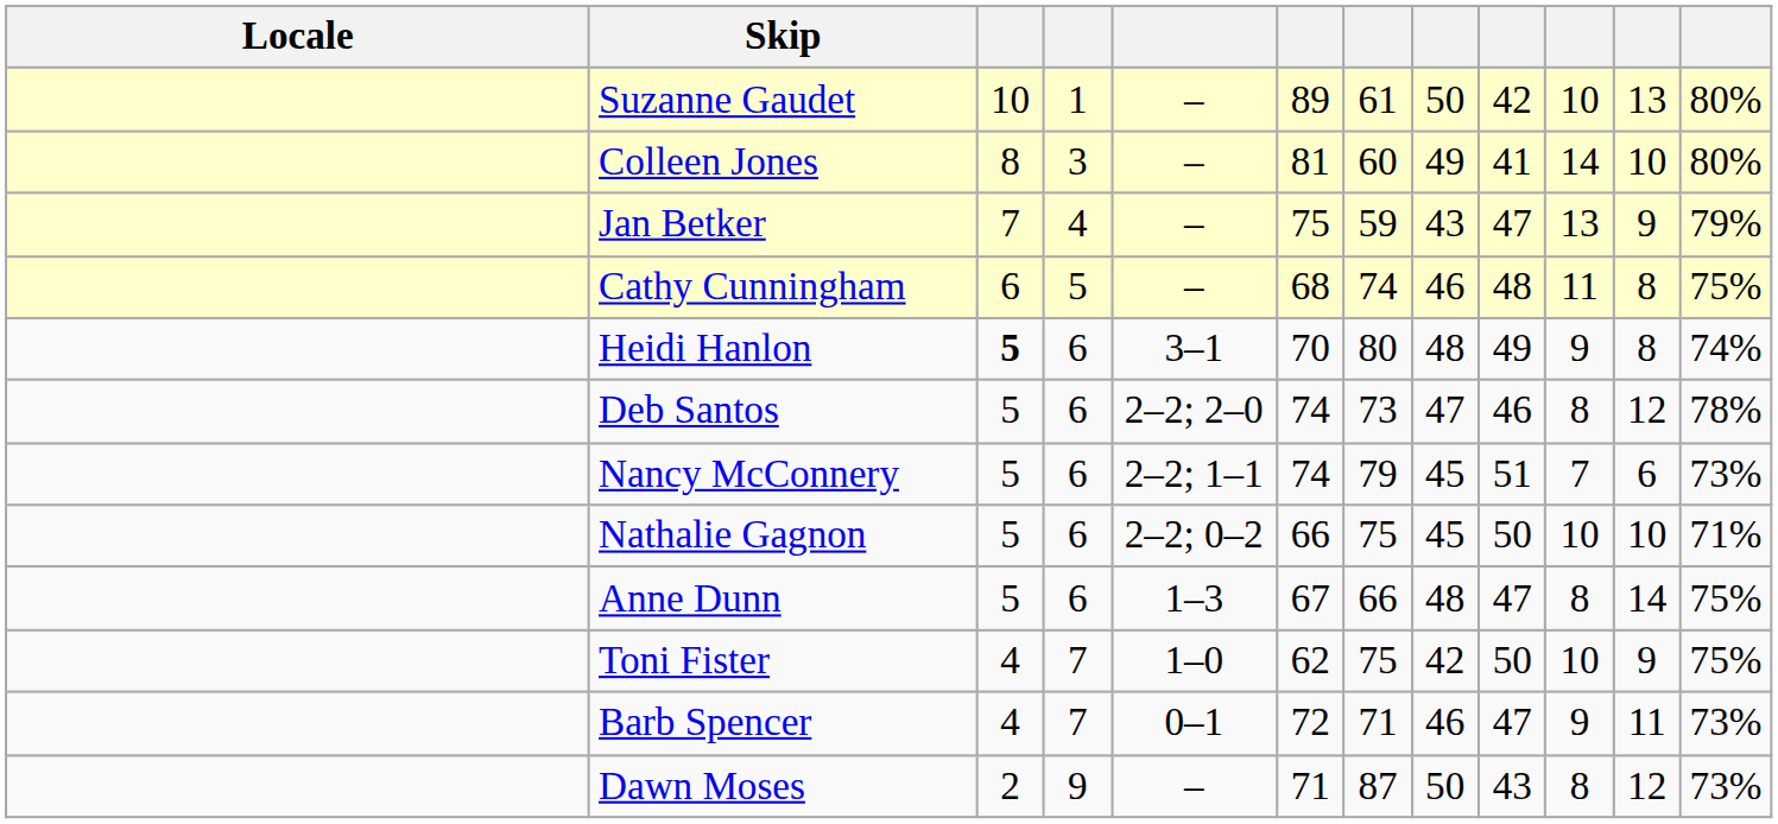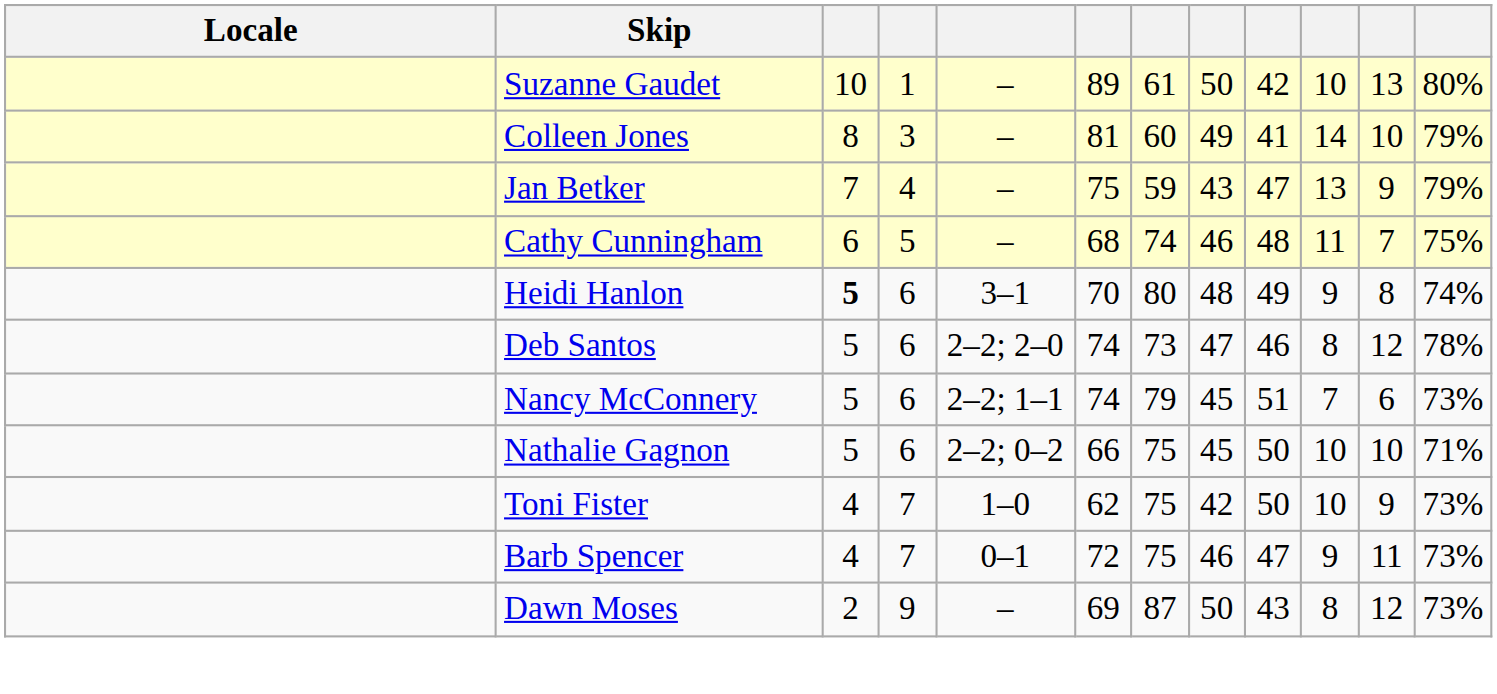Colleen Jones | column 12: 80% -> 79%
Cathy Cunningham | column 11: 8 -> 7
- row: Anne Dunn | 5 | 6 | 1–3 | 67 | 66 | 48 | 47 | 8 | 14 | 75%
Toni Fister | column 12: 75% -> 73%
Barb Spencer | column 7: 71 -> 75
Dawn Moses | column 6: 71 -> 69
